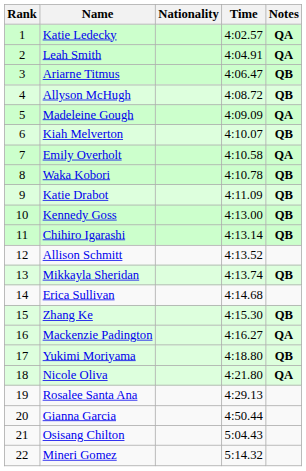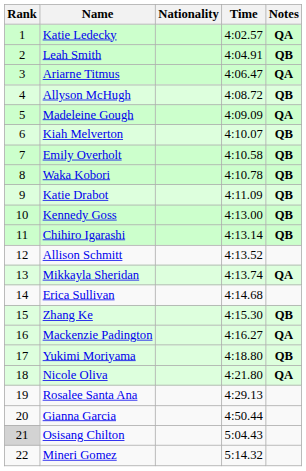Leah Smith | Notes: QA -> QB
Ariarne Titmus | Notes: QB -> QA
Emily Overholt | Notes: QA -> QB
Mikkayla Sheridan | Notes: QB -> QA
Osisang Chilton | Rank: no background -> lightgrey background
